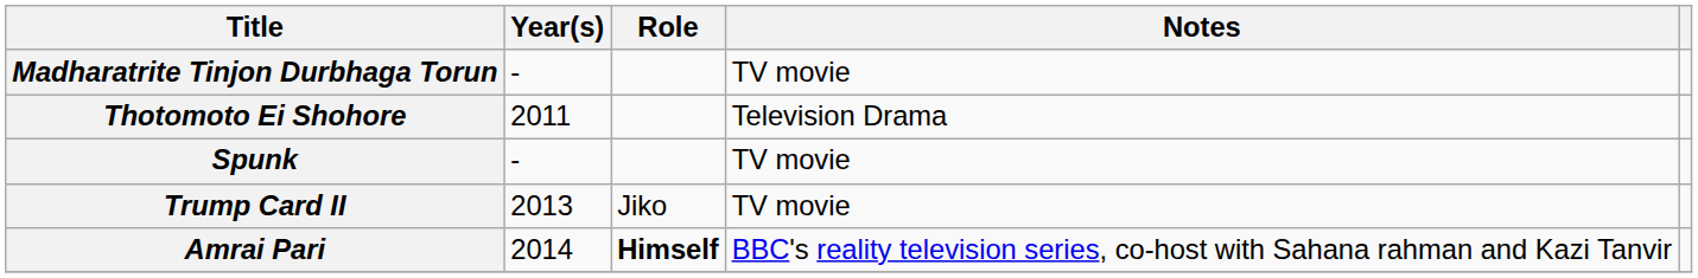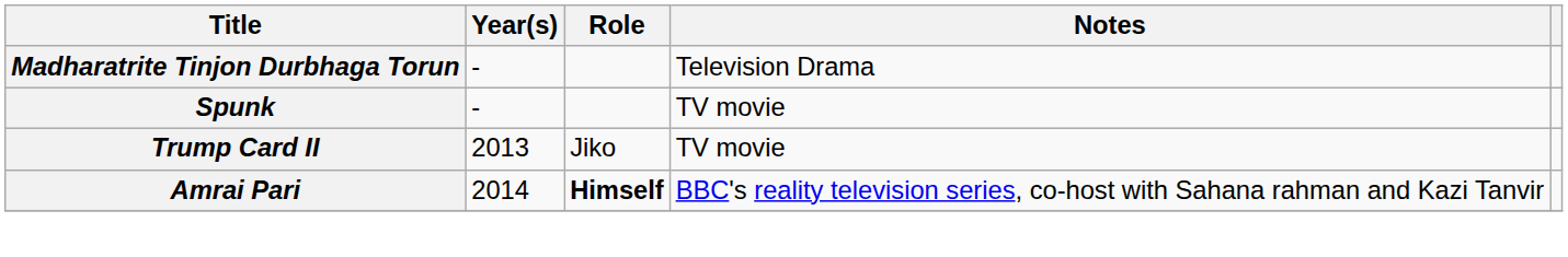Madharatrite Tinjon Durbhaga Torun | Notes: TV movie -> Television Drama
- row: Thotomoto Ei Shohore | 2011 | Television Drama
